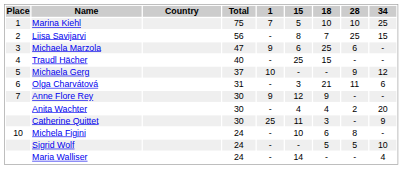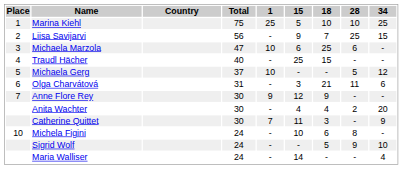Marina Kiehl | 1: 7 -> 25
Liisa Savijarvi | 15: 8 -> 9
Michaela Marzola | 1: 9 -> 10
Michaela Gerg | 28: 9 -> 5
Catherine Quittet | 1: 25 -> 7
Sigrid Wolf | 28: 5 -> 9
